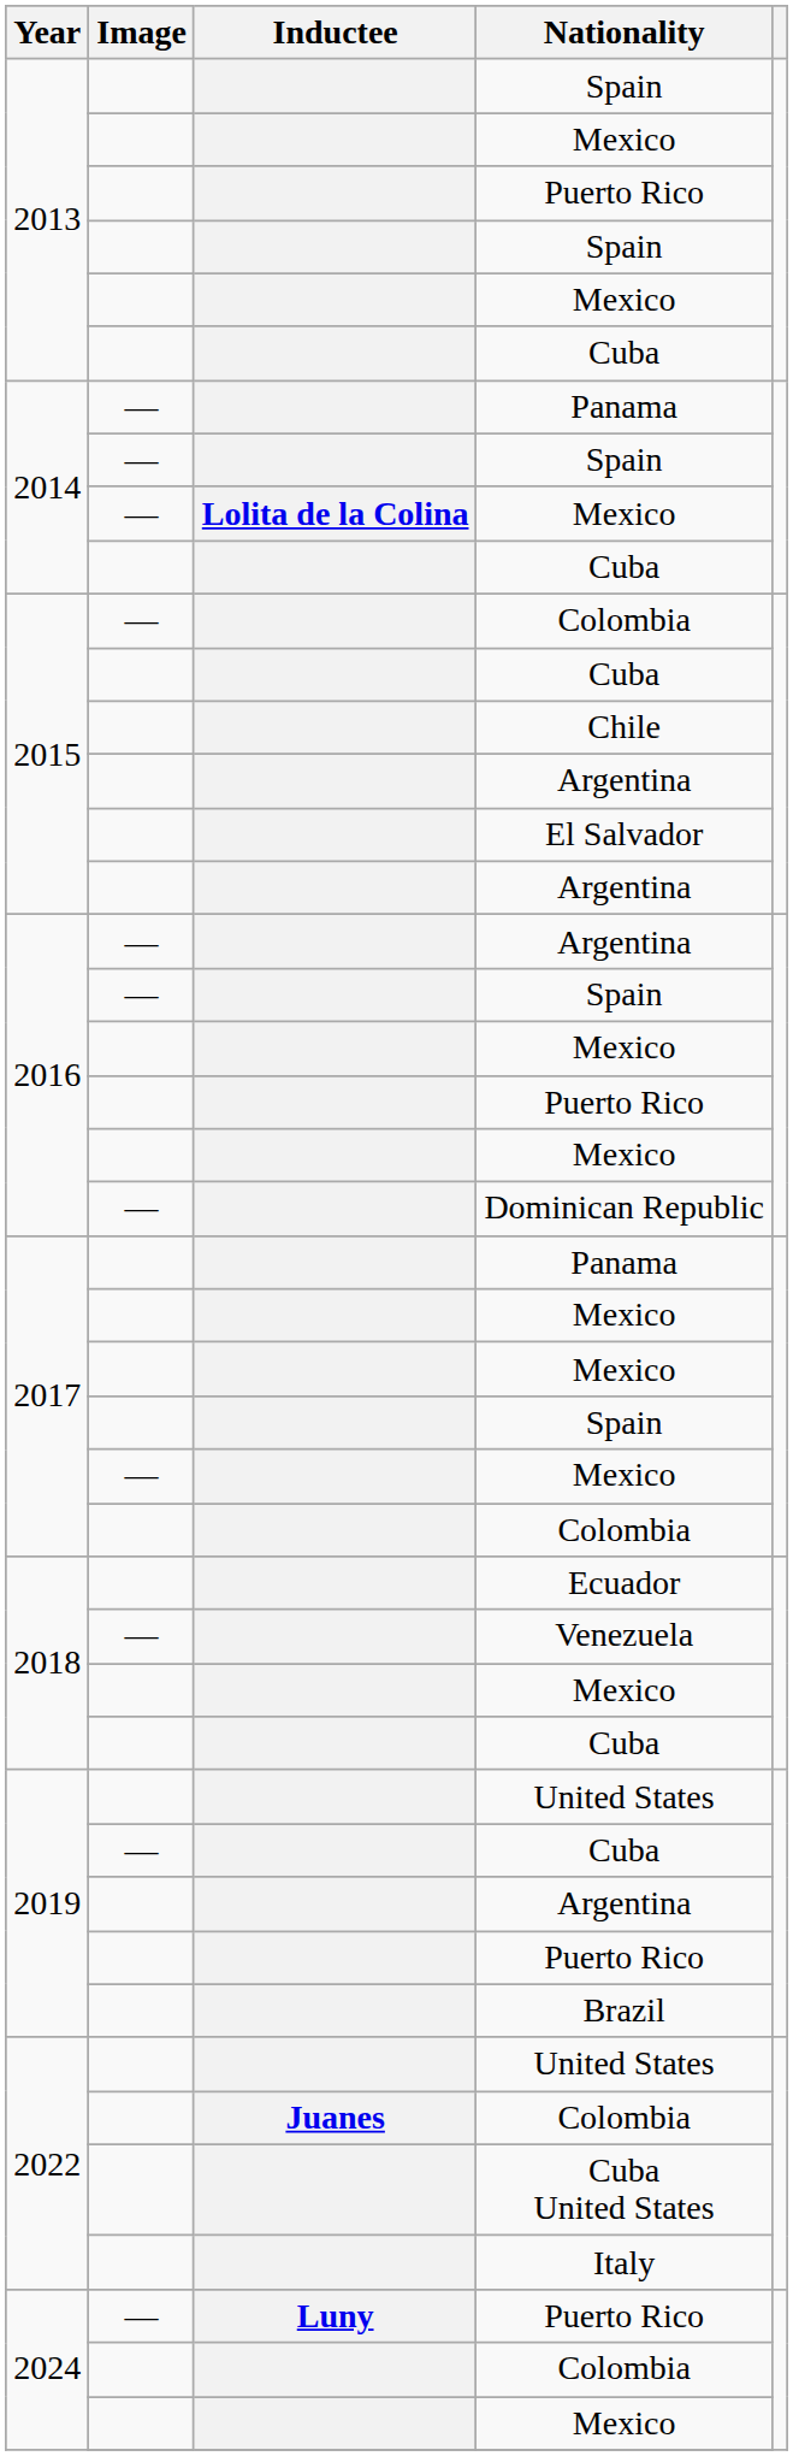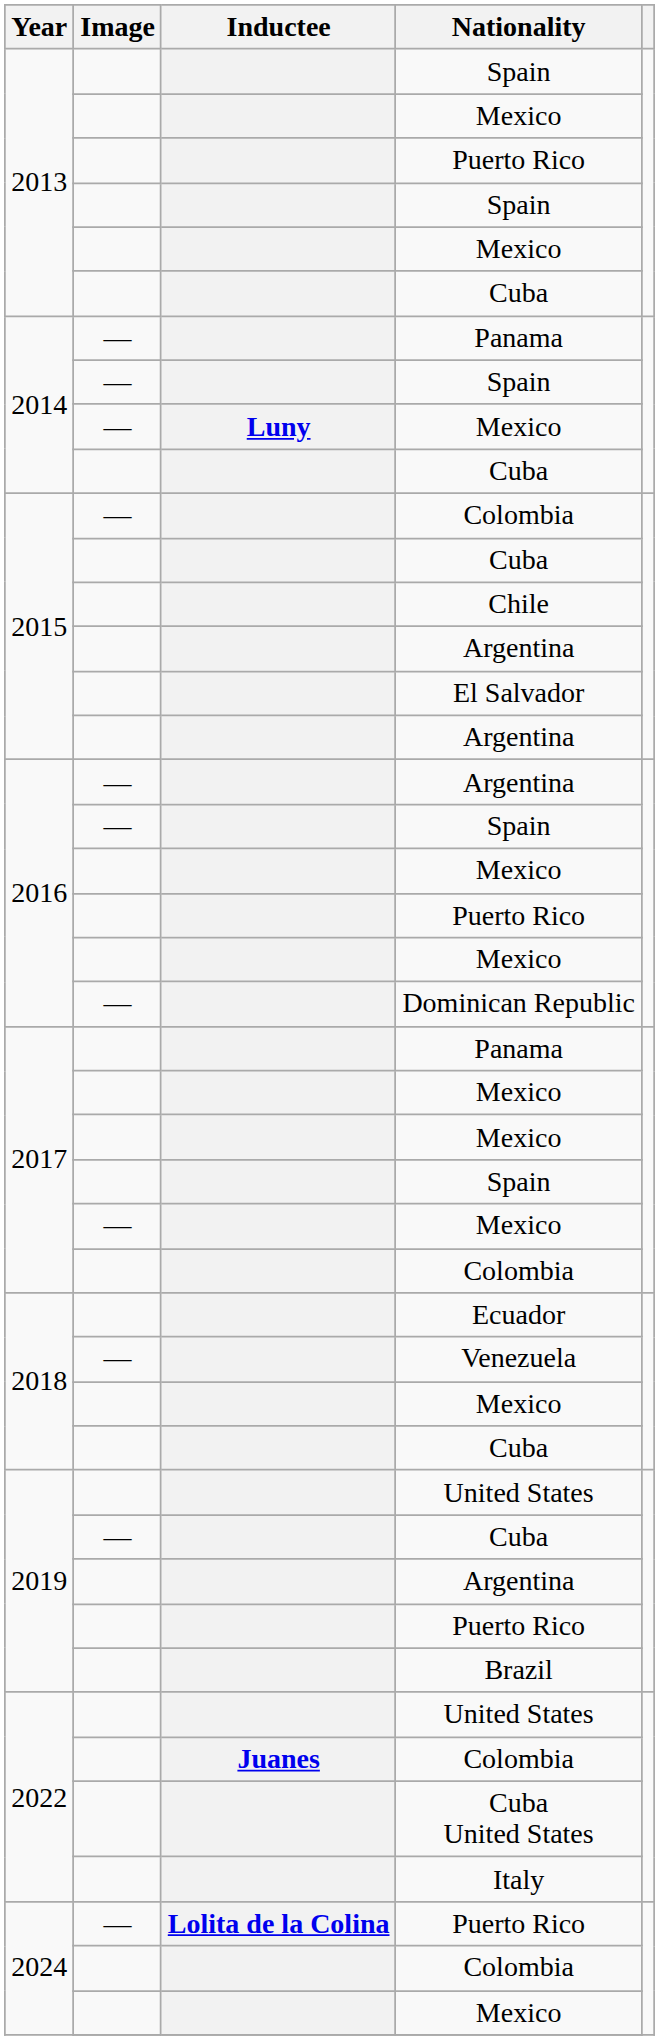2014 / Mexico | Inductee: Lolita de la Colina -> Luny
2024 / Puerto Rico | Inductee: Luny -> Lolita de la Colina
